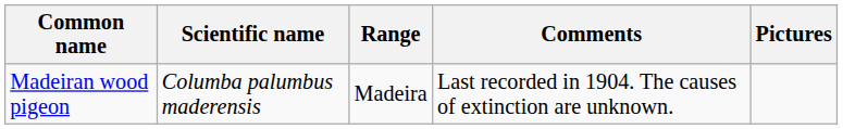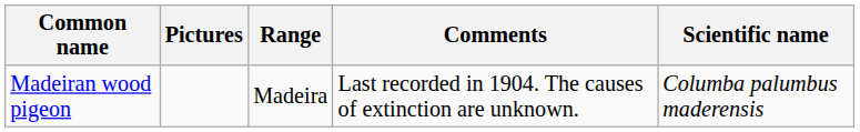columns swapped: Scientific name <-> Pictures
